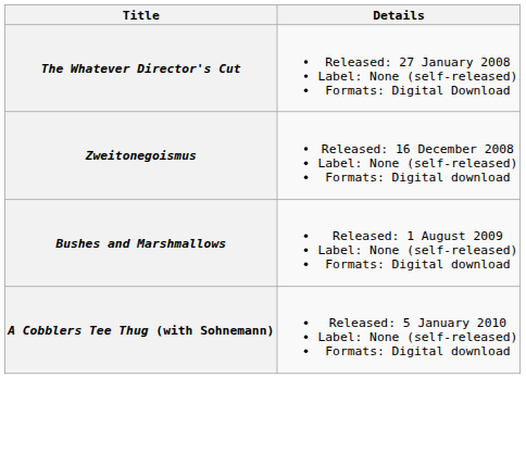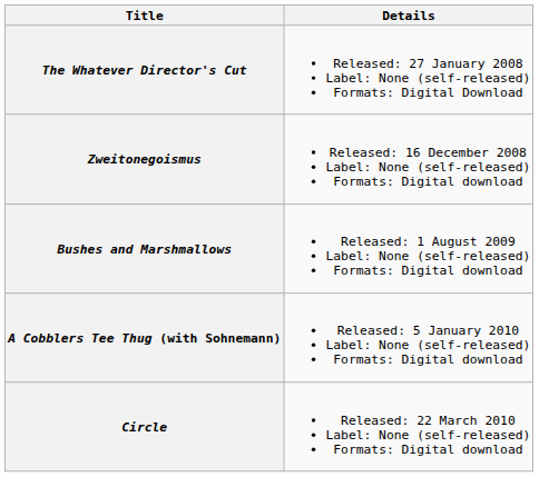+ row: Circle | Released: 22 March 2010 Label: None (self-released) Formats: Digital download
